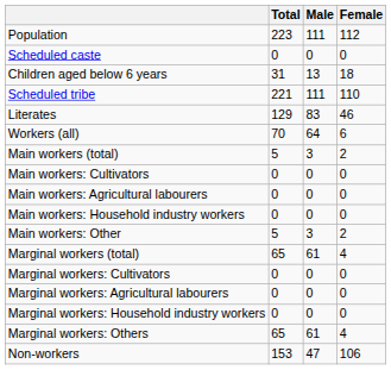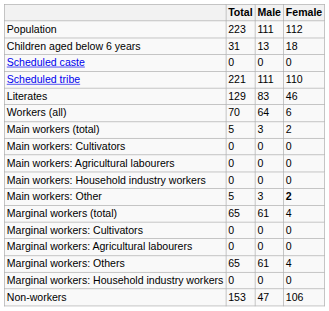rows swapped: Children aged below 6 years <-> Scheduled caste
Main workers: Other | Female: normal -> bold
rows swapped: Marginal workers: Household industry workers <-> Marginal workers: Others
